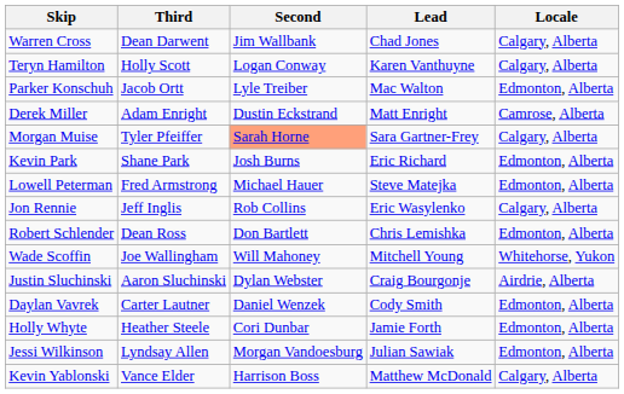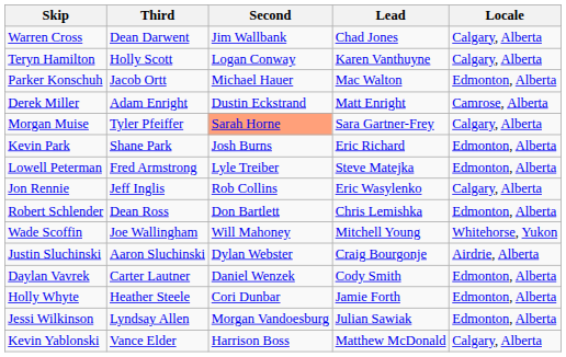Parker Konschuh | Second: Lyle Treiber -> Michael Hauer
Lowell Peterman | Second: Michael Hauer -> Lyle Treiber
